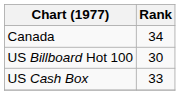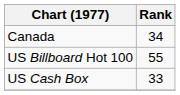US Billboard Hot 100 | Rank: 30 -> 55
